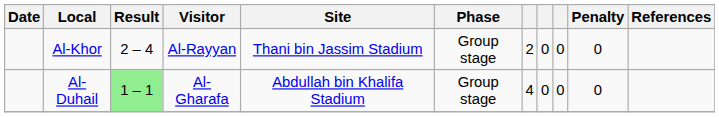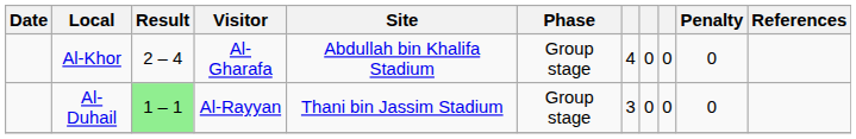Al-Khor | Visitor: Al-Rayyan -> Al-Gharafa
Al-Khor | Site: Thani bin Jassim Stadium -> Abdullah bin Khalifa Stadium
Al-Khor | column 7: 2 -> 4
Al-Duhail | Visitor: Al-Gharafa -> Al-Rayyan
Al-Duhail | Site: Abdullah bin Khalifa Stadium -> Thani bin Jassim Stadium
Al-Duhail | column 7: 4 -> 3
